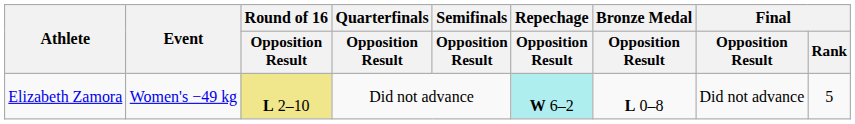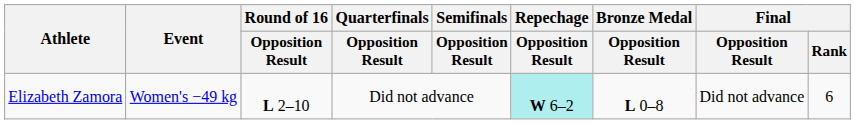Elizabeth Zamora | Round of 16 / Opposition Result: khaki background -> no background
Elizabeth Zamora | Final / Rank: 5 -> 6
